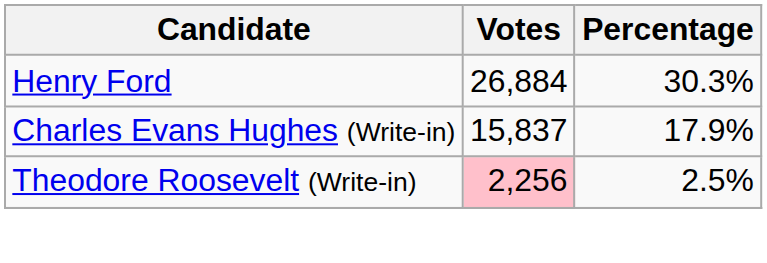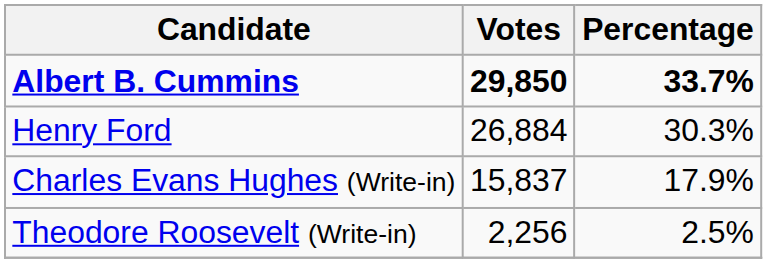+ row: Albert B. Cummins | 29,850 | 33.7%
Theodore Roosevelt (Write-in) | Votes: pink background -> no background
